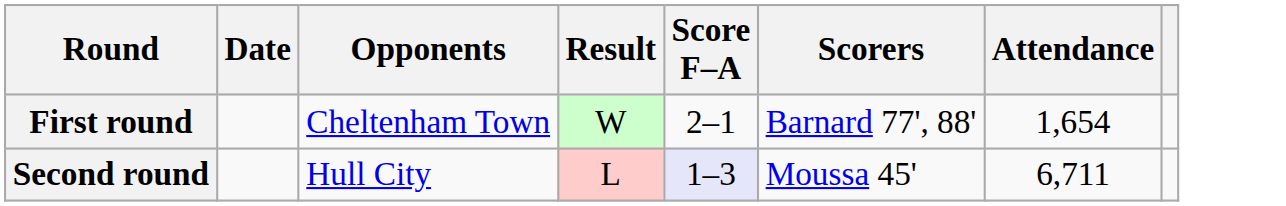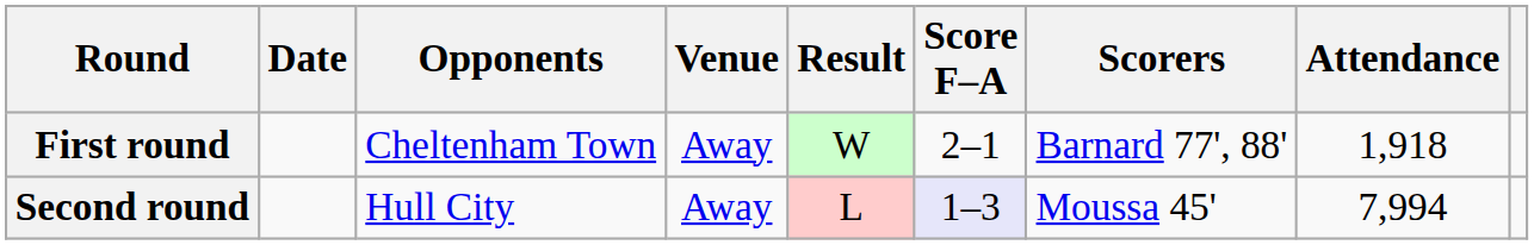+ column: Venue | Away | Away
First round | Attendance: 1,654 -> 1,918
Second round | Attendance: 6,711 -> 7,994
